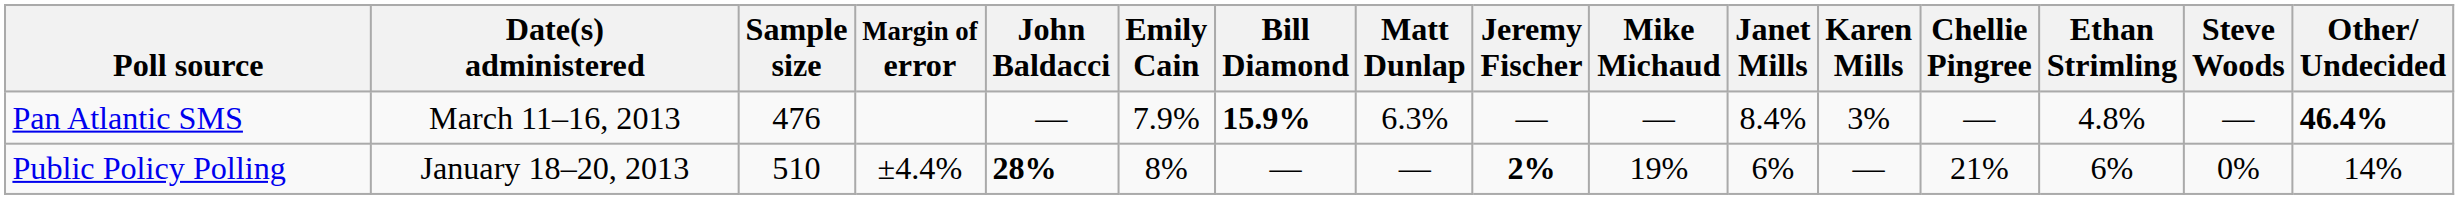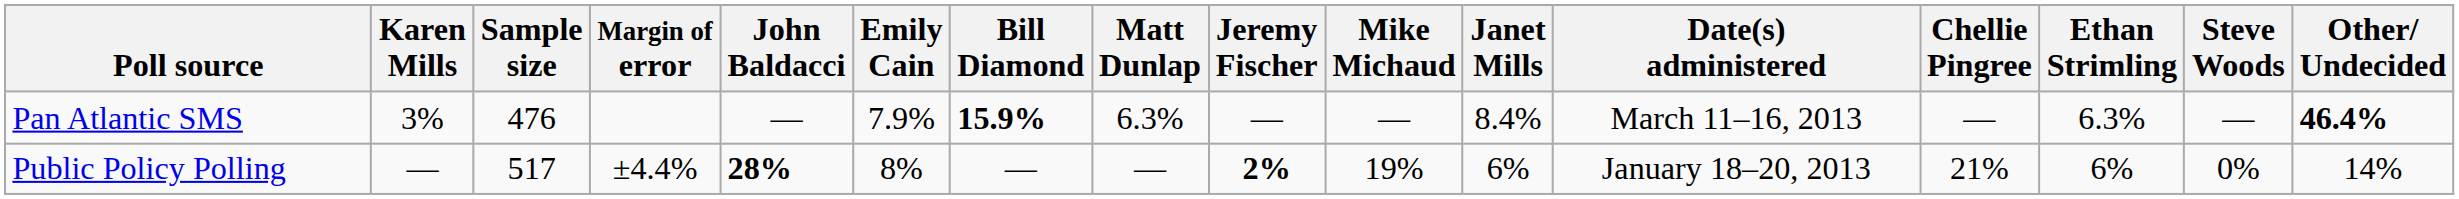columns swapped: Date(s) administered <-> Karen Mills
Pan Atlantic SMS | Ethan Strimling: 4.8% -> 6.3%
Public Policy Polling | Sample size: 510 -> 517
